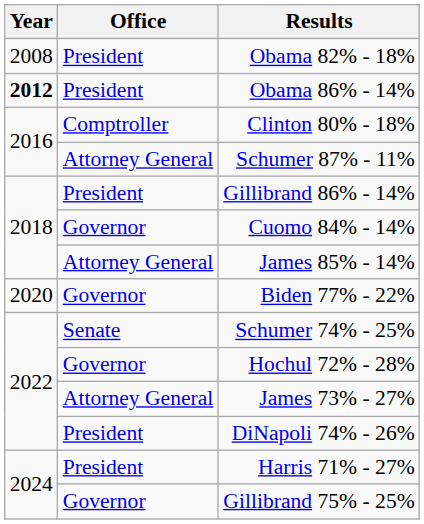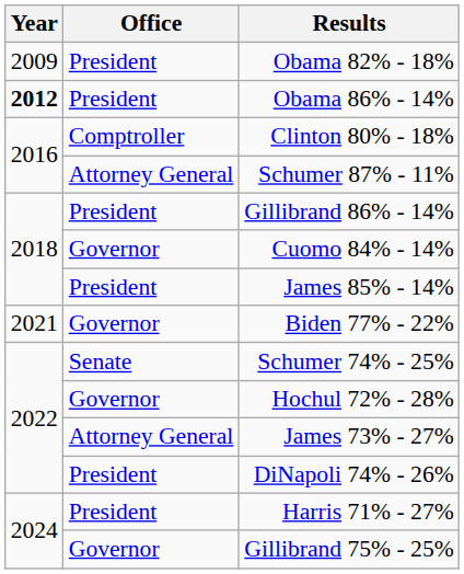Obama 82% - 18% | Year: 2008 -> 2009
James 85% - 14% | Office: Attorney General -> President
Biden 77% - 22% | Year: 2020 -> 2021
